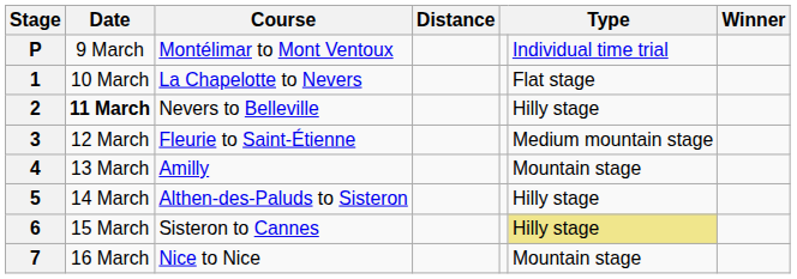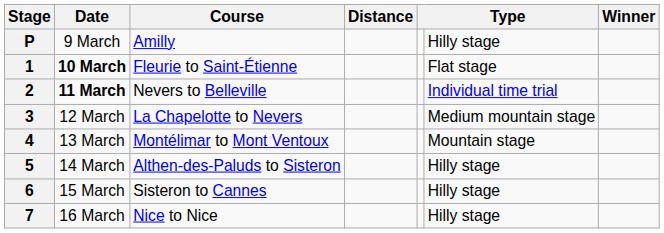P | Course: Montélimar to Mont Ventoux -> Amilly
P | column 6: Individual time trial -> Hilly stage
1 | Date: normal -> bold
1 | Course: La Chapelotte to Nevers -> Fleurie to Saint-Étienne
2 | column 6: Hilly stage -> Individual time trial
3 | Course: Fleurie to Saint-Étienne -> La Chapelotte to Nevers
4 | Course: Amilly -> Montélimar to Mont Ventoux
6 | column 6: khaki background -> no background
7 | column 6: Mountain stage -> Hilly stage
